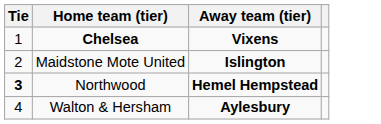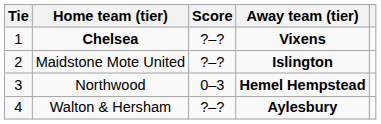+ column: Score | ?–? | ?–? | 0–3 | ?–?
Northwood | Tie: bold -> normal
